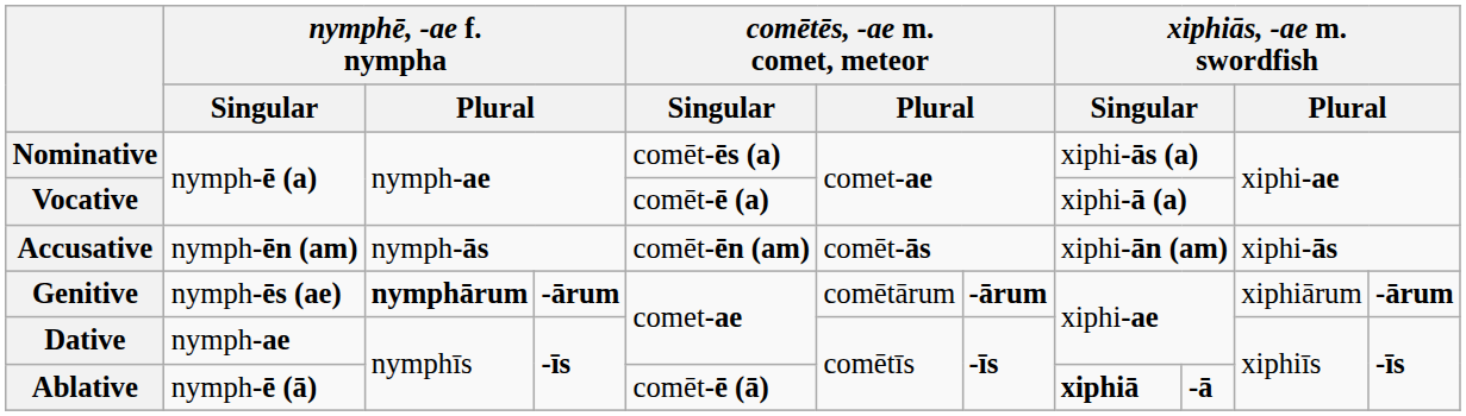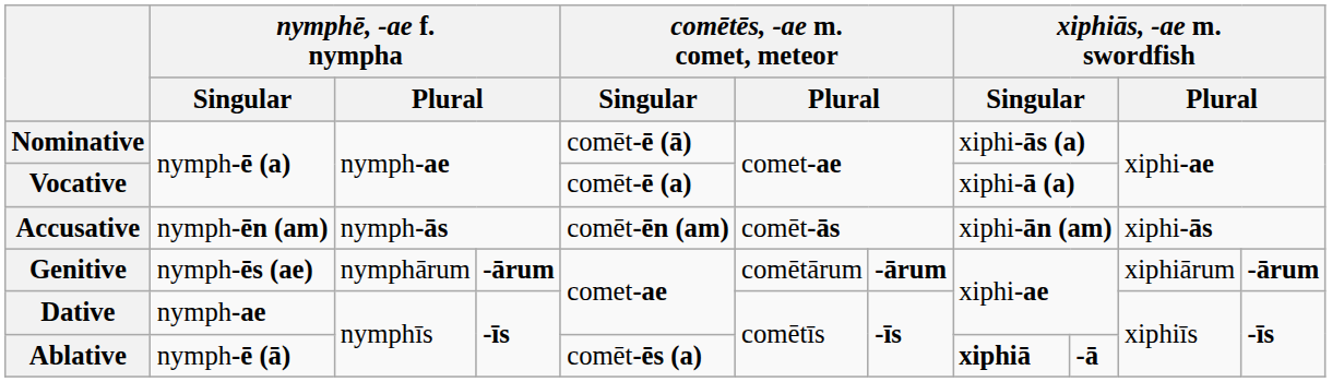Nominative | comētēs, -ae m. comet, meteor / Singular: comēt-ēs (a) -> comēt-ē (ā)
Genitive | column 3: bold -> normal
Ablative | comētēs, -ae m. comet, meteor / Singular: comēt-ē (ā) -> comēt-ēs (a)
